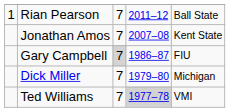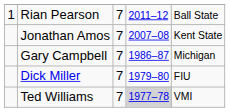Gary Campbell | column 3: lightgrey background -> no background
Gary Campbell | column 5: FIU -> Michigan
Dick Miller | column 5: Michigan -> FIU
